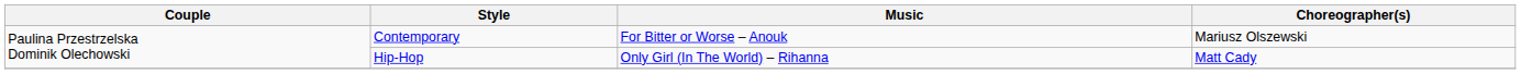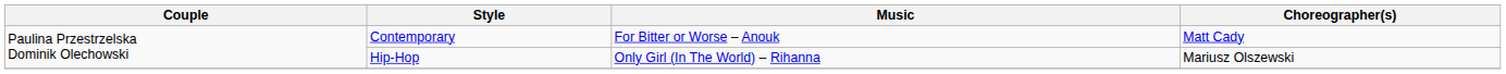Contemporary | Choreographer(s): Mariusz Olszewski -> Matt Cady
Hip-Hop | Choreographer(s): Matt Cady -> Mariusz Olszewski
